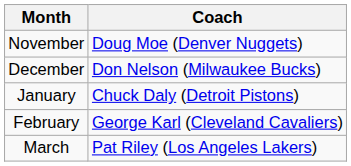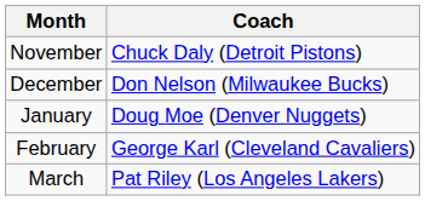November | Coach: Doug Moe (Denver Nuggets) -> Chuck Daly (Detroit Pistons)
January | Coach: Chuck Daly (Detroit Pistons) -> Doug Moe (Denver Nuggets)
